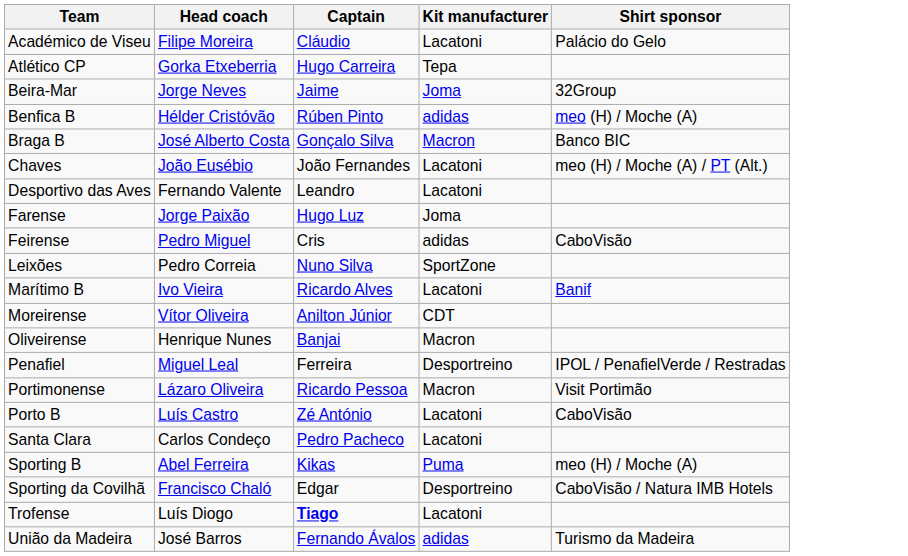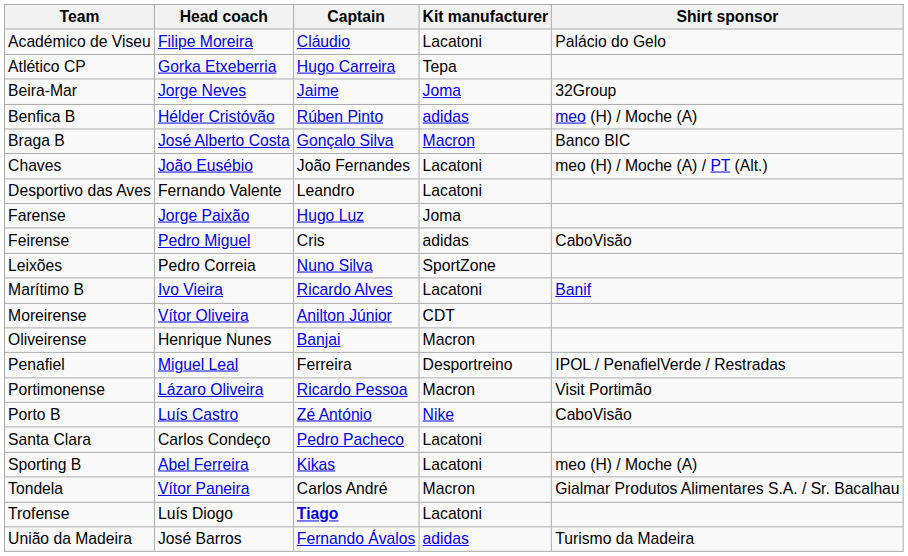Porto B | Kit manufacturer: Lacatoni -> Nike
Sporting B | Kit manufacturer: Puma -> Lacatoni
- row: Sporting da Covilhã | Francisco Chaló | Edgar | Desportreino | CaboVisão / Natura IMB Hotels
+ row: Tondela | Vítor Paneira | Carlos André | Macron | Gialmar Produtos Alimentares S.A. / Sr. Bacalhau
